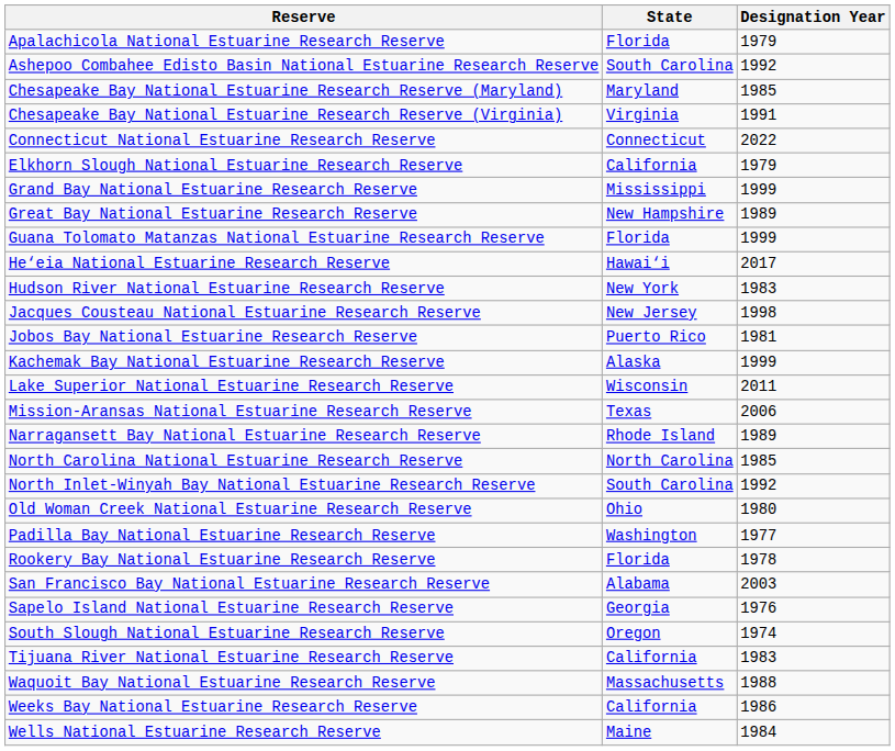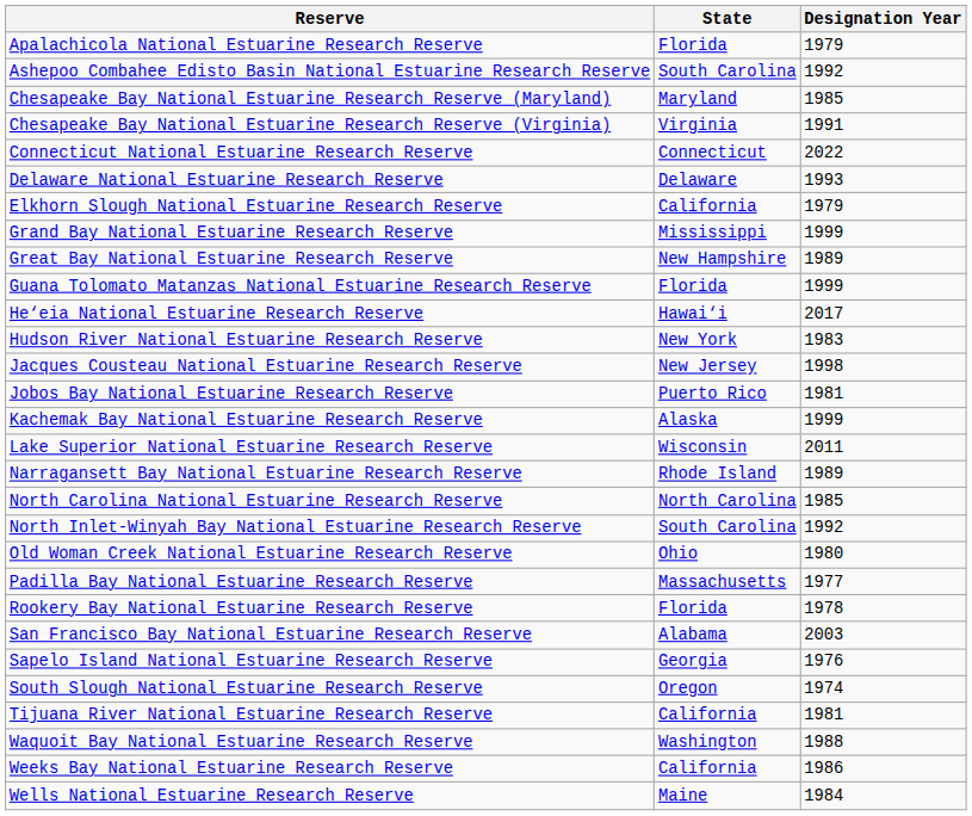+ row: Delaware National Estuarine Research Reserve | Delaware | 1993
- row: Mission-Aransas National Estuarine Research Reserve | Texas | 2006
Padilla Bay National Estuarine Research Reserve | State: Washington -> Massachusetts
Tijuana River National Estuarine Research Reserve | Designation Year: 1983 -> 1981
Waquoit Bay National Estuarine Research Reserve | State: Massachusetts -> Washington
